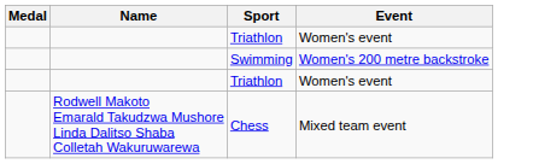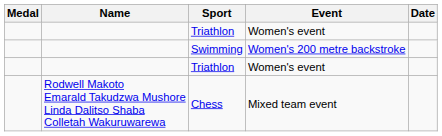+ column: Date
